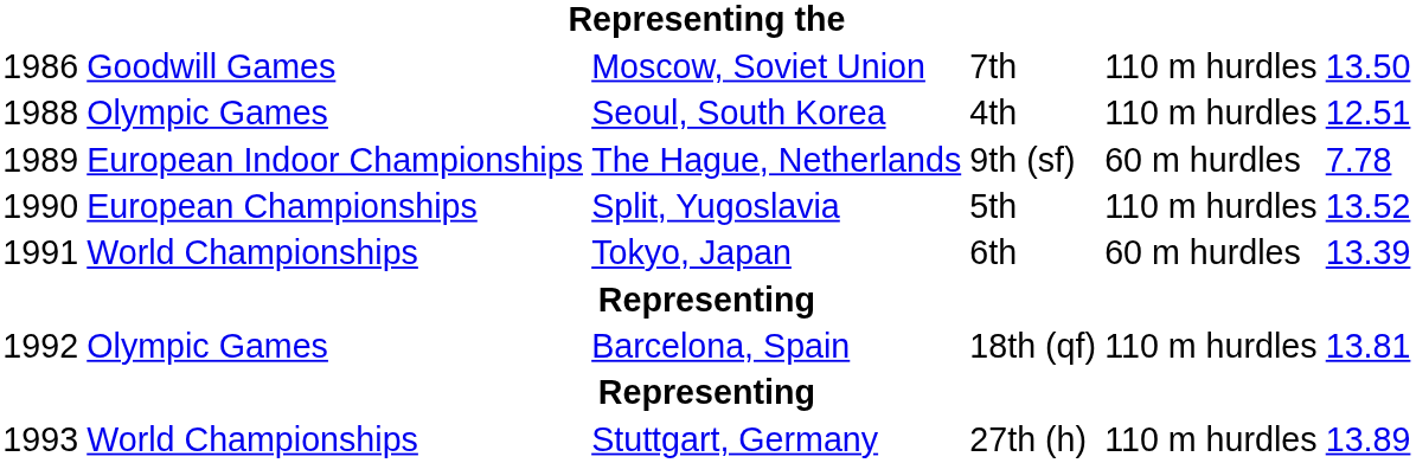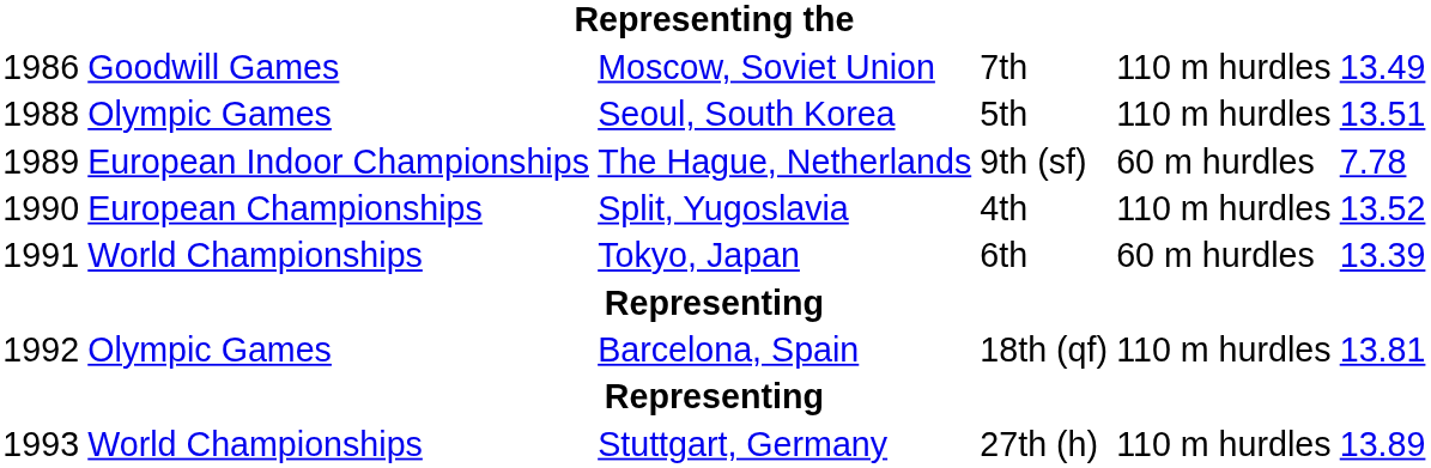Moscow, Soviet Union | column 6: 13.50 -> 13.49
Seoul, South Korea | column 4: 4th -> 5th
Seoul, South Korea | column 6: 12.51 -> 13.51
Split, Yugoslavia | column 4: 5th -> 4th
